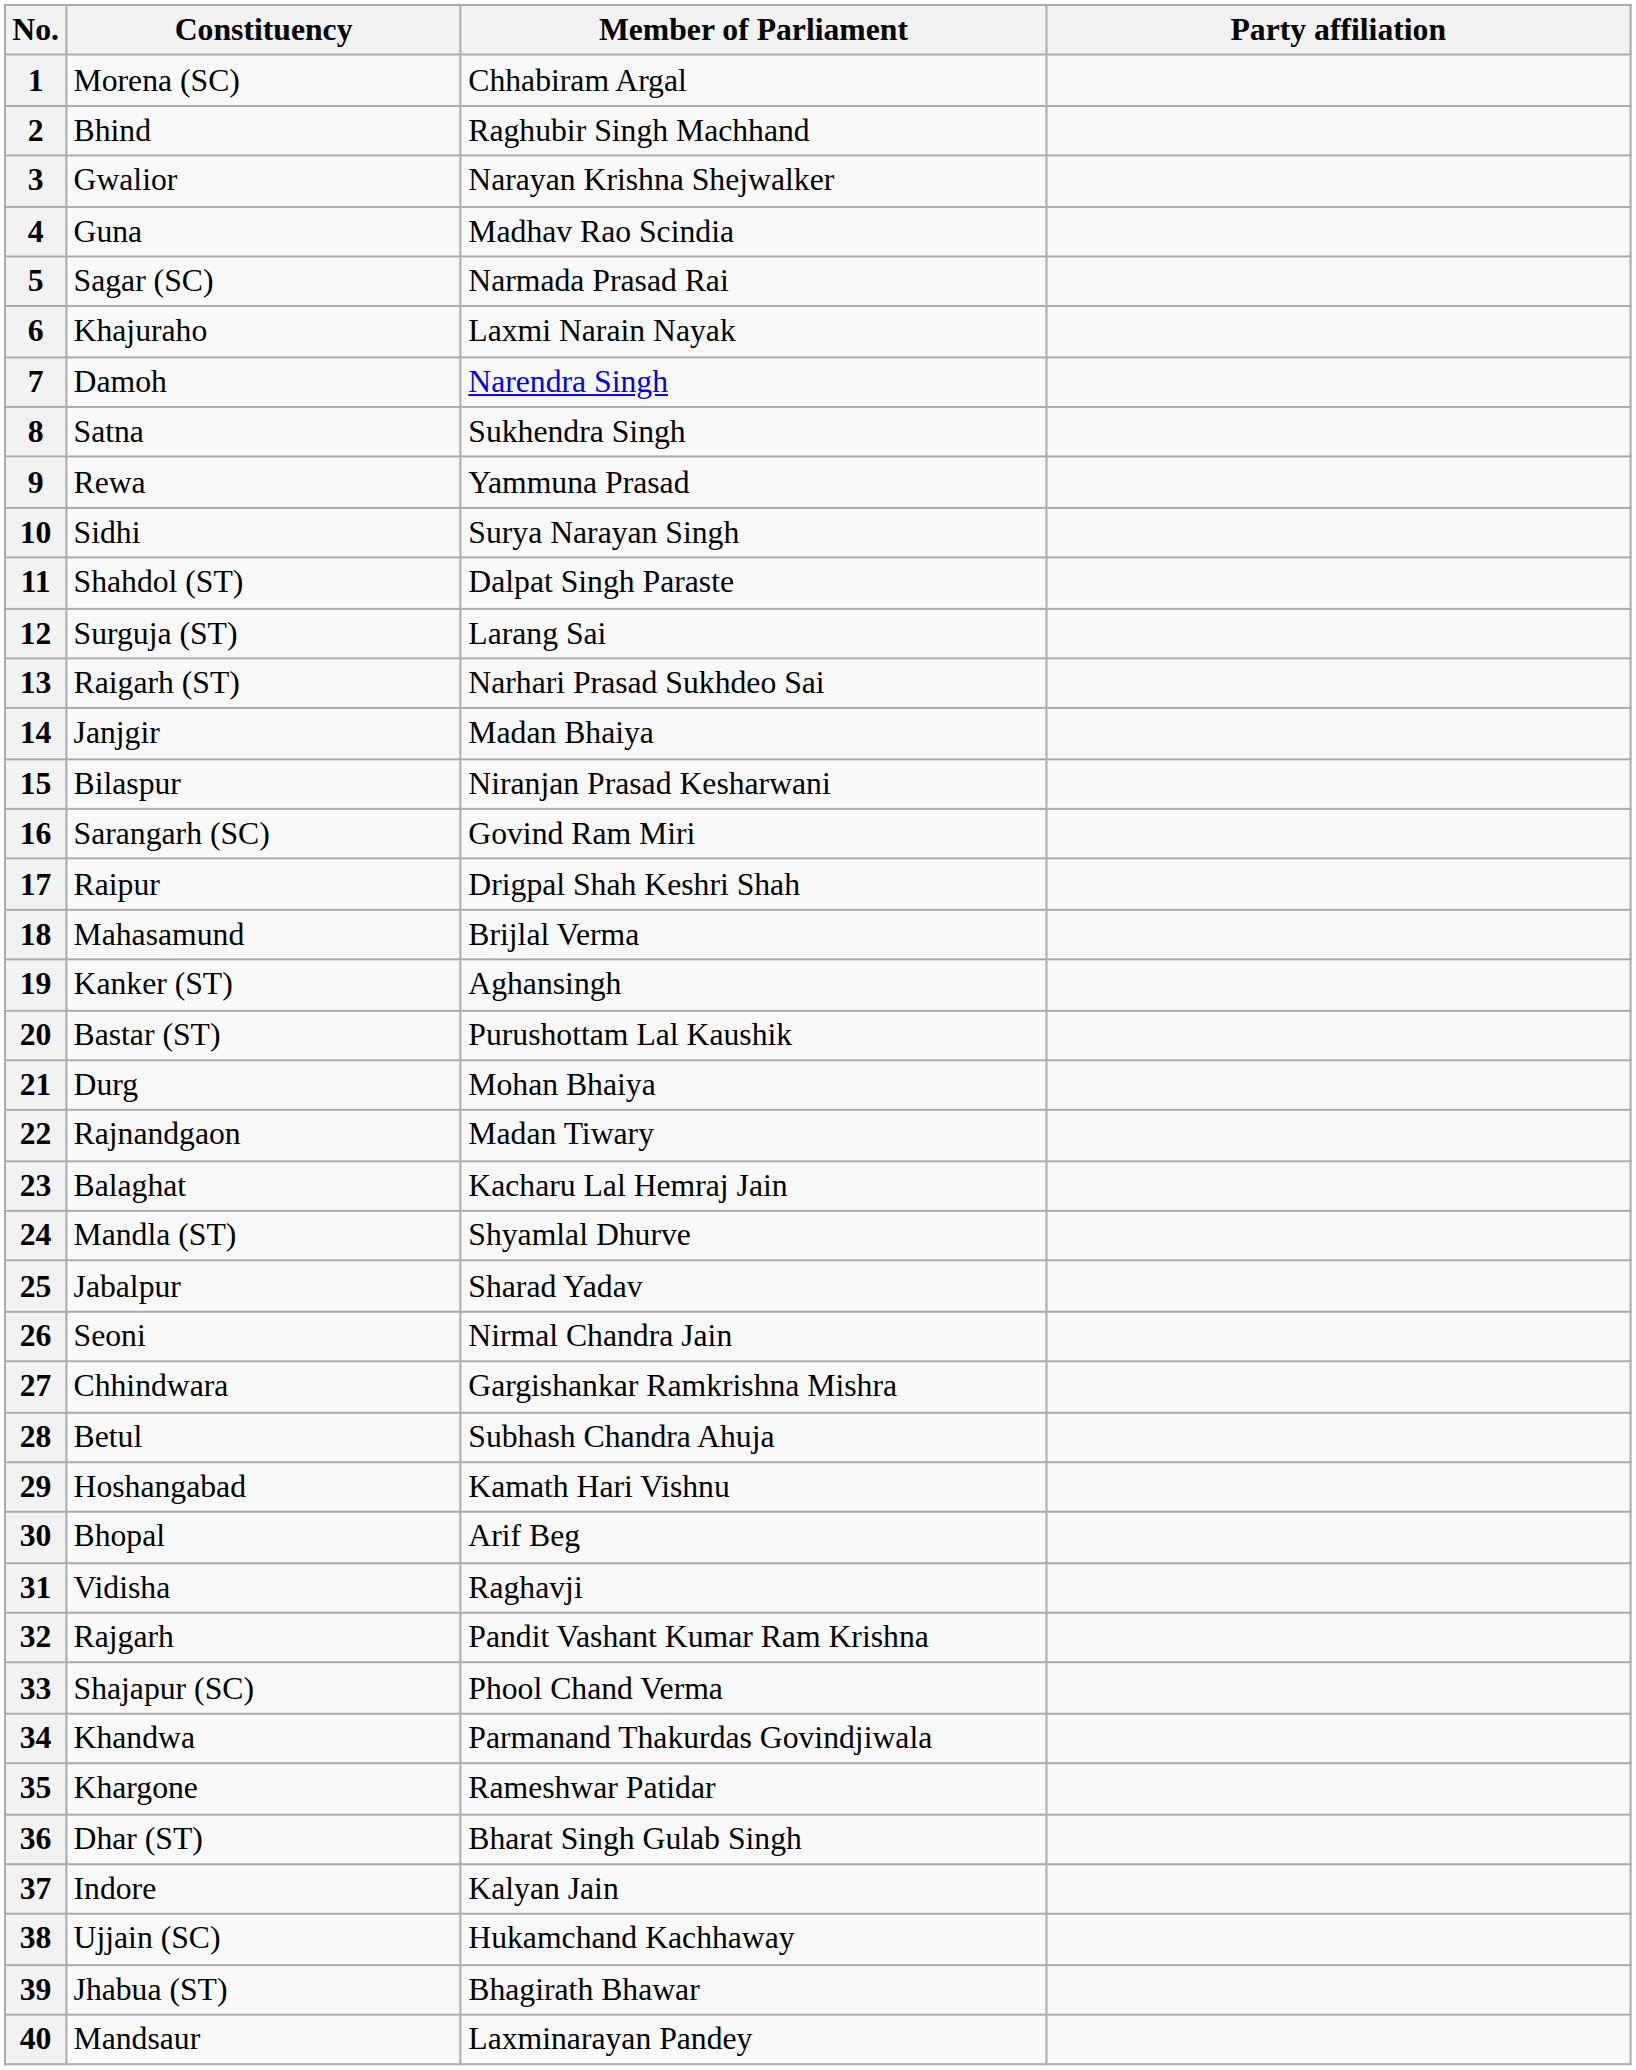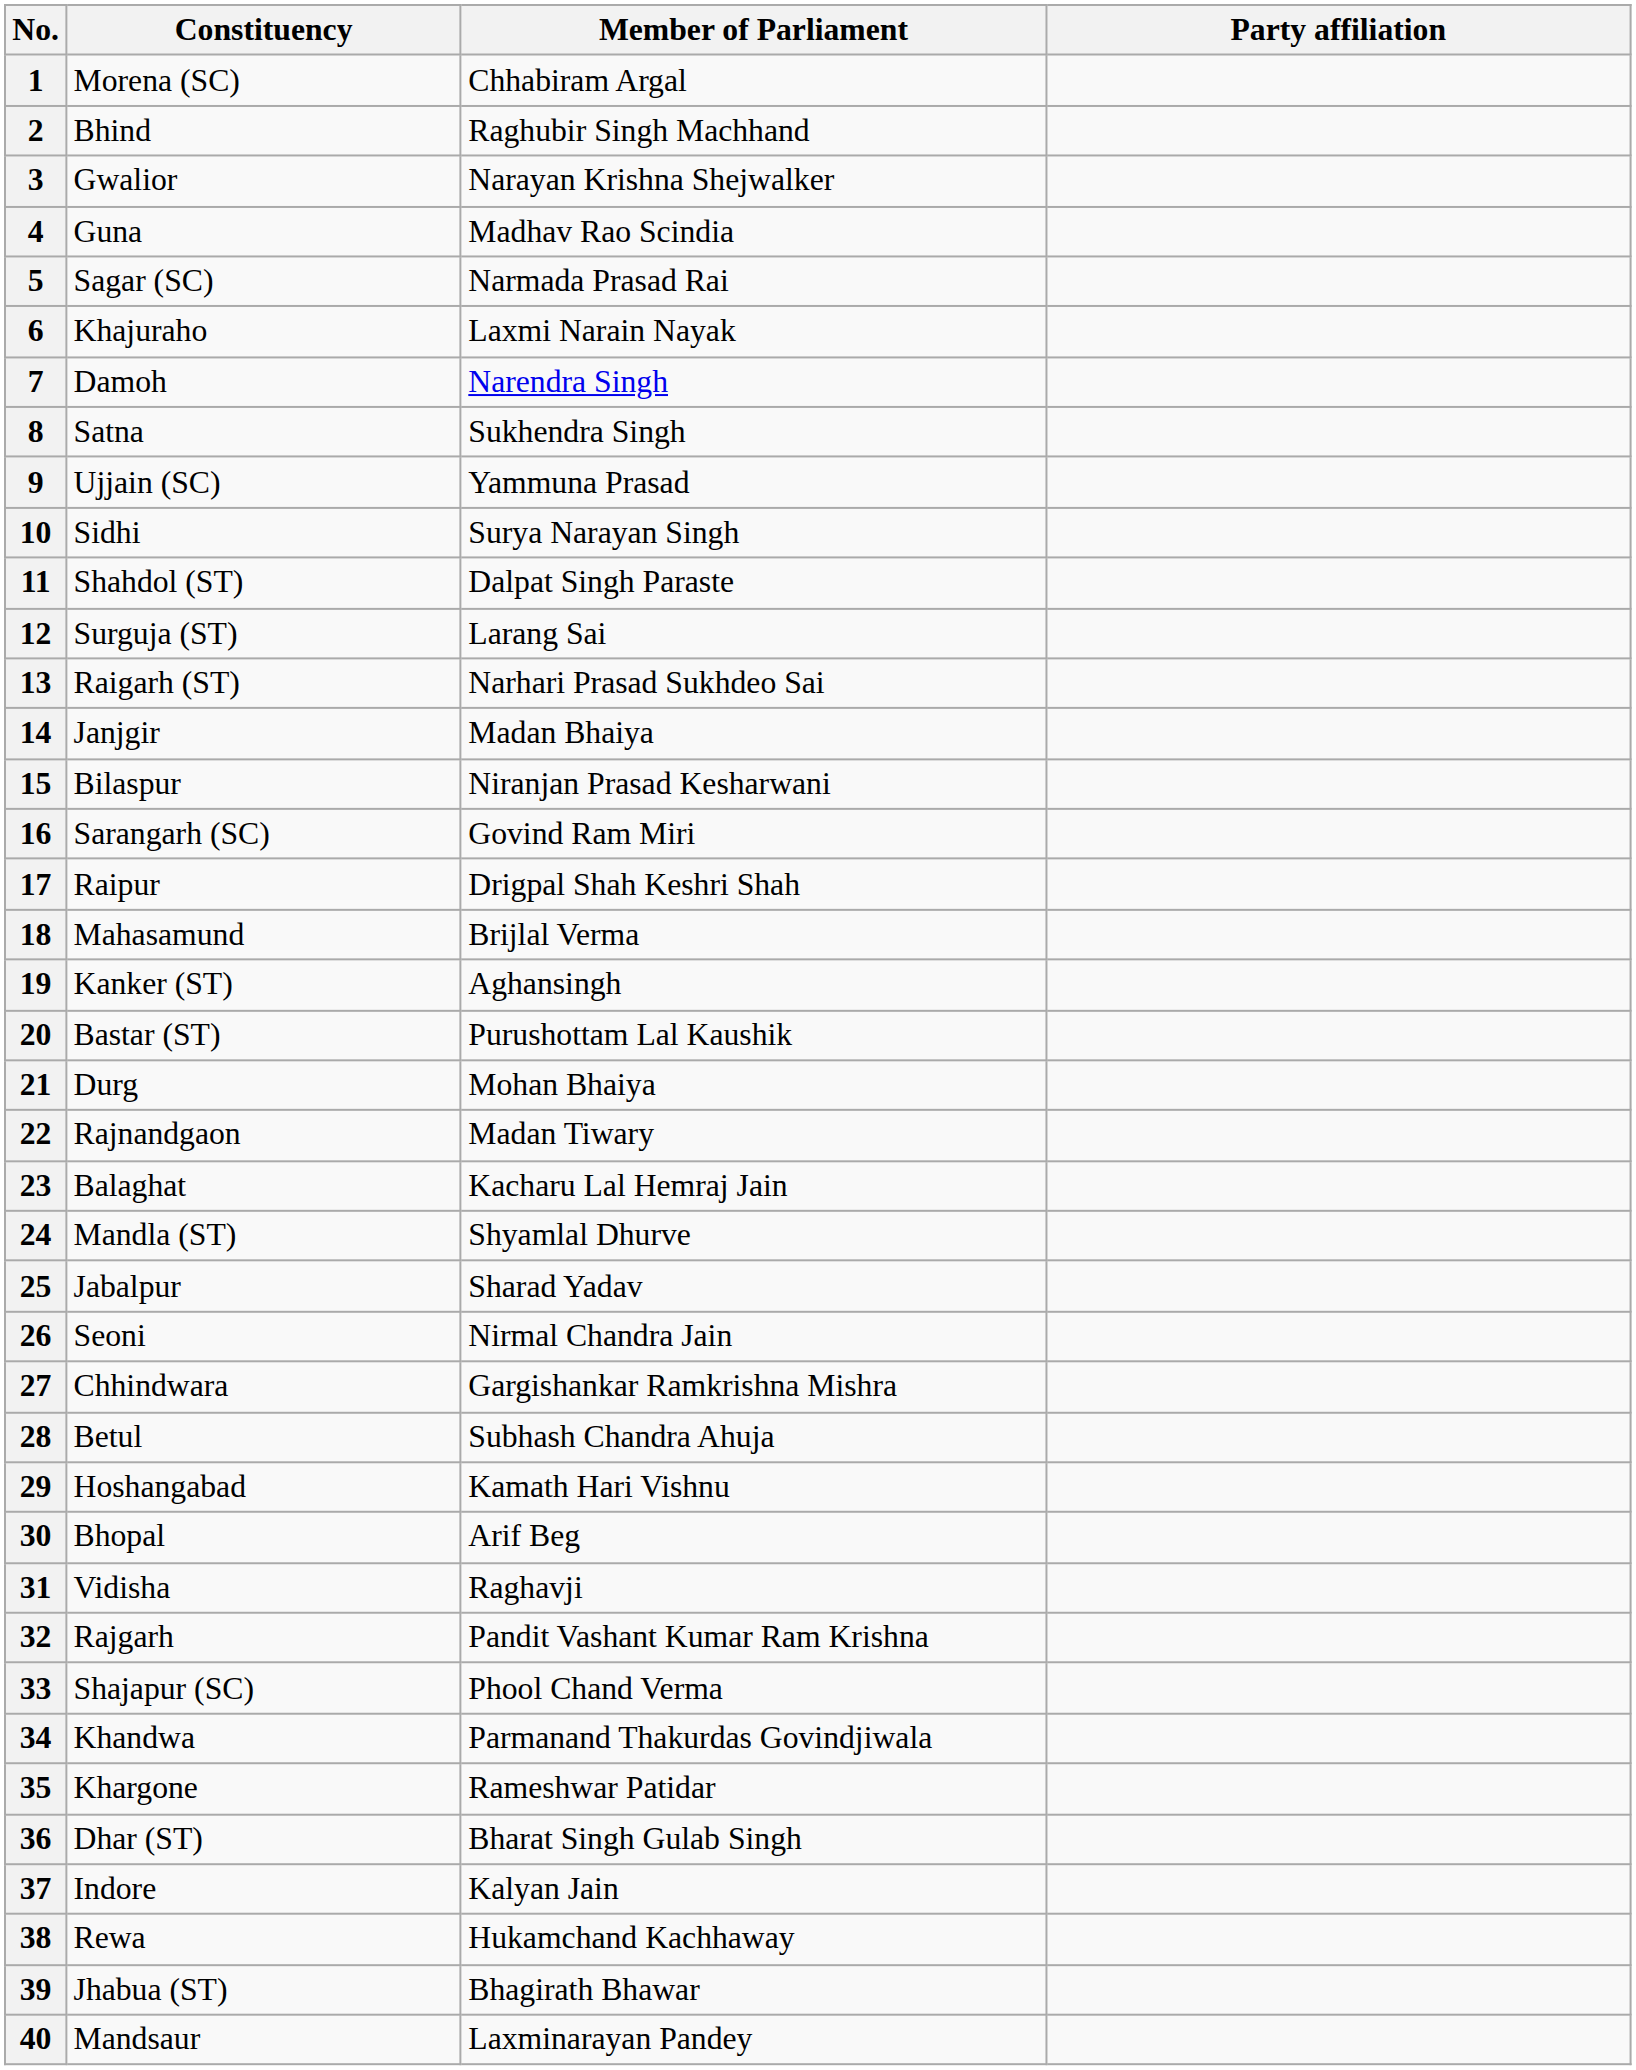9 | Constituency: Rewa -> Ujjain (SC)
38 | Constituency: Ujjain (SC) -> Rewa
